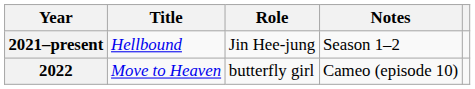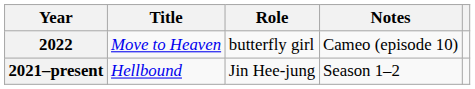rows swapped: 2021–present <-> 2022
